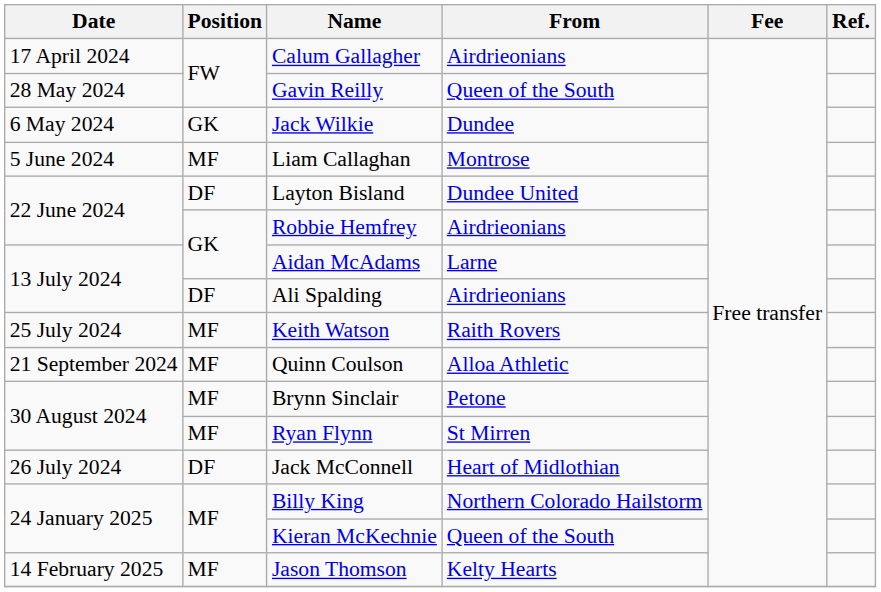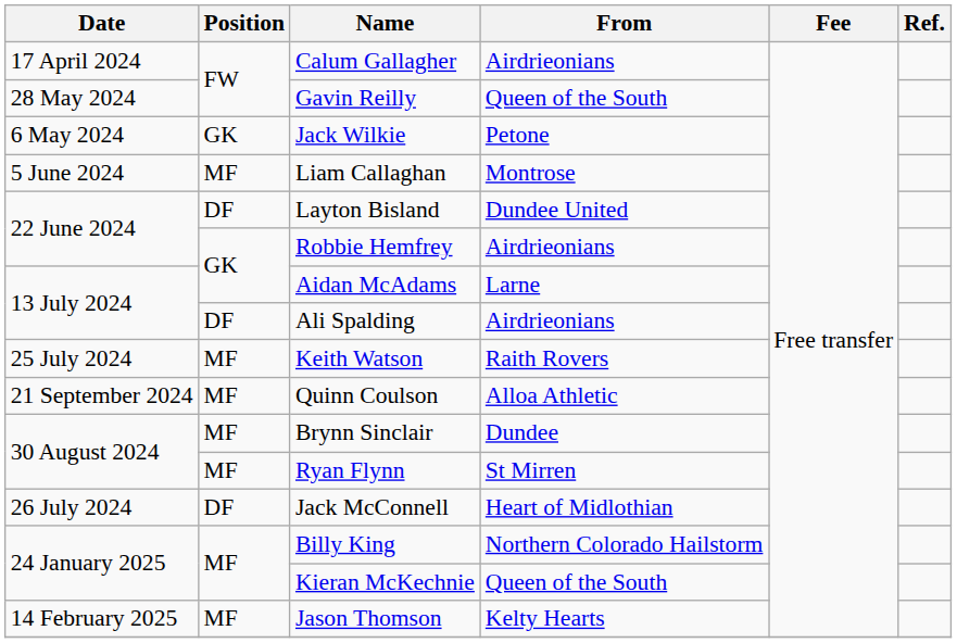Jack Wilkie | From: Dundee -> Petone
Brynn Sinclair | From: Petone -> Dundee
